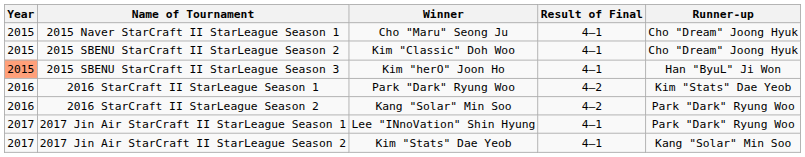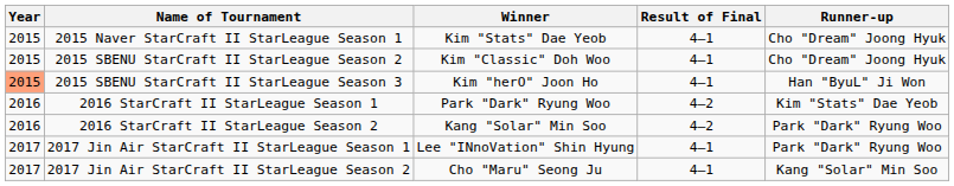2015 Naver StarCraft II StarLeague Season 1 | Winner: Cho "Maru" Seong Ju -> Kim "Stats" Dae Yeob
2017 Jin Air StarCraft II StarLeague Season 2 | Winner: Kim "Stats" Dae Yeob -> Cho "Maru" Seong Ju
